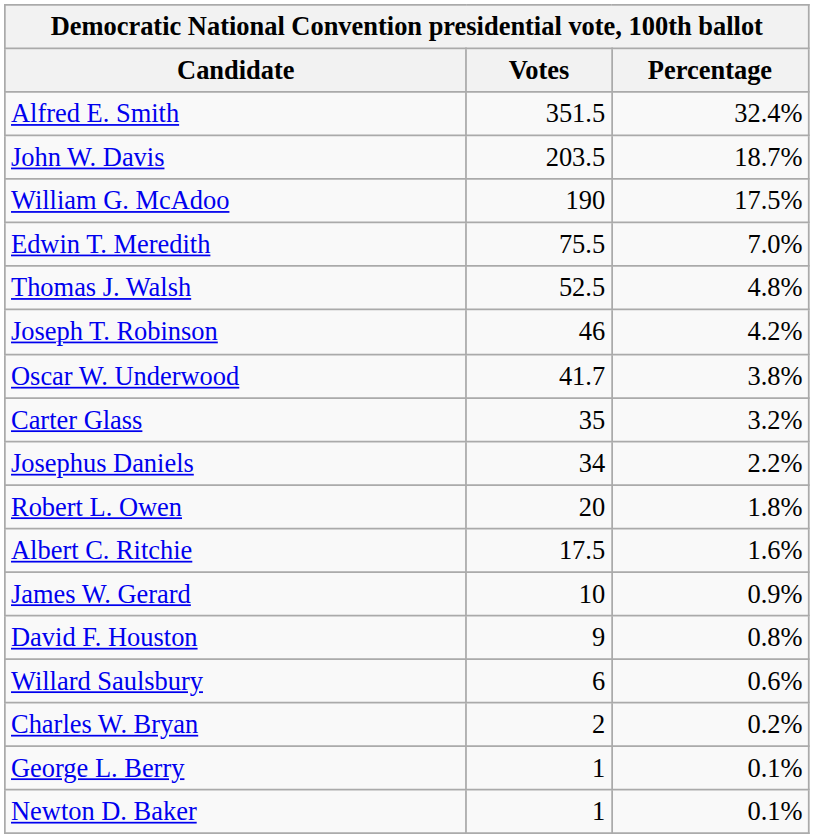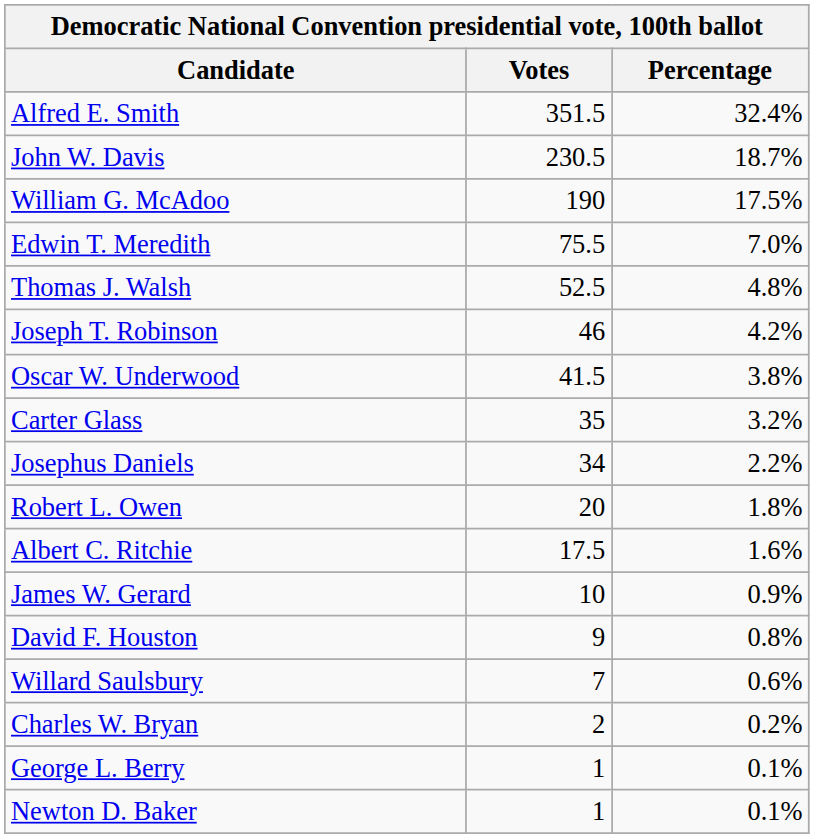John W. Davis | Votes: 203.5 -> 230.5
Oscar W. Underwood | Votes: 41.7 -> 41.5
Willard Saulsbury | Votes: 6 -> 7
